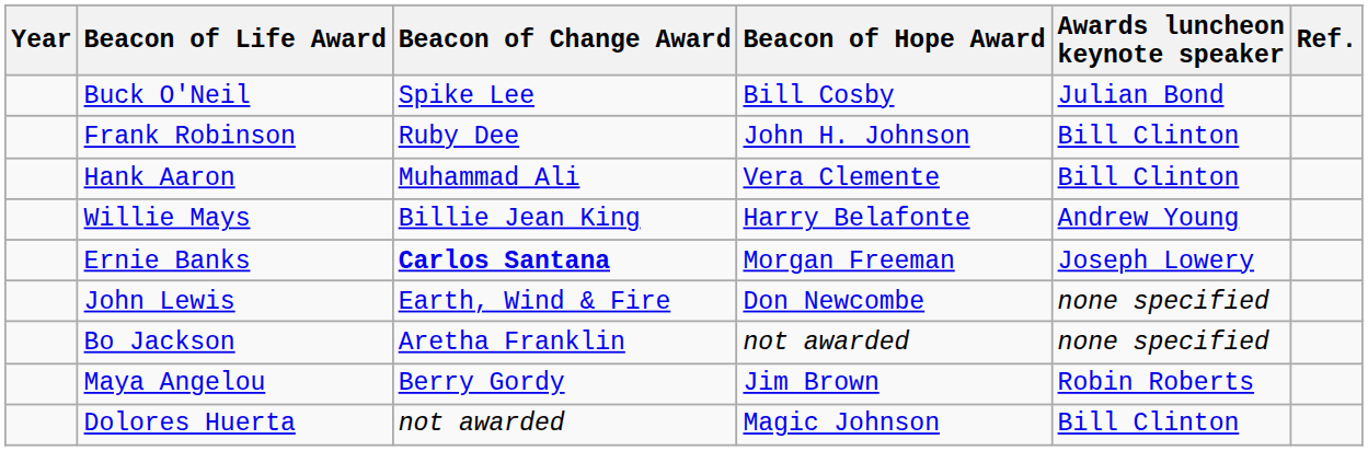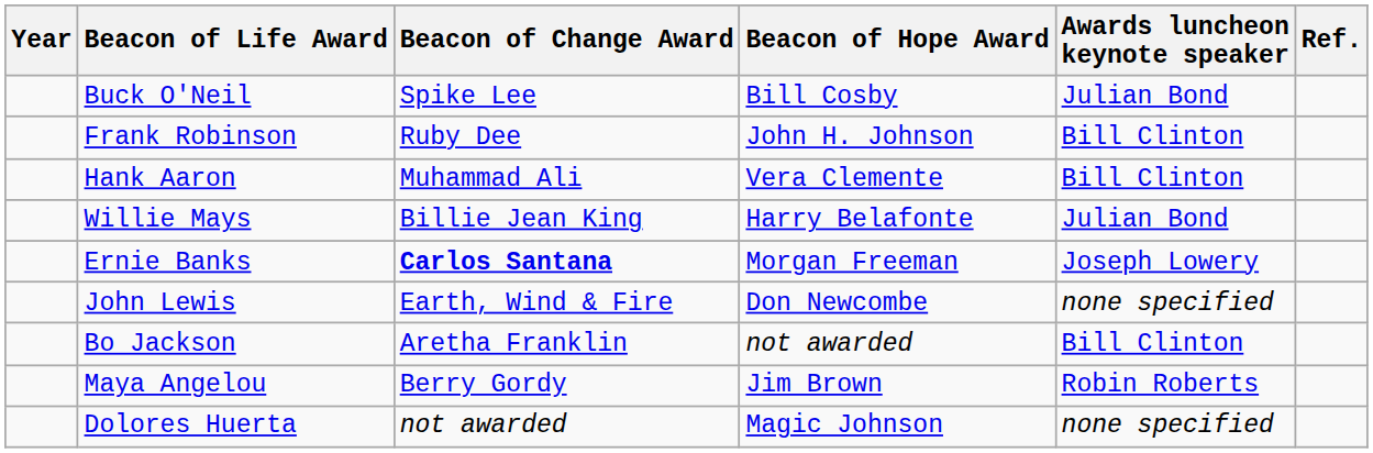Willie Mays | Awards luncheon keynote speaker: Andrew Young -> Julian Bond
Bo Jackson | Awards luncheon keynote speaker: none specified -> Bill Clinton
Dolores Huerta | Awards luncheon keynote speaker: Bill Clinton -> none specified
